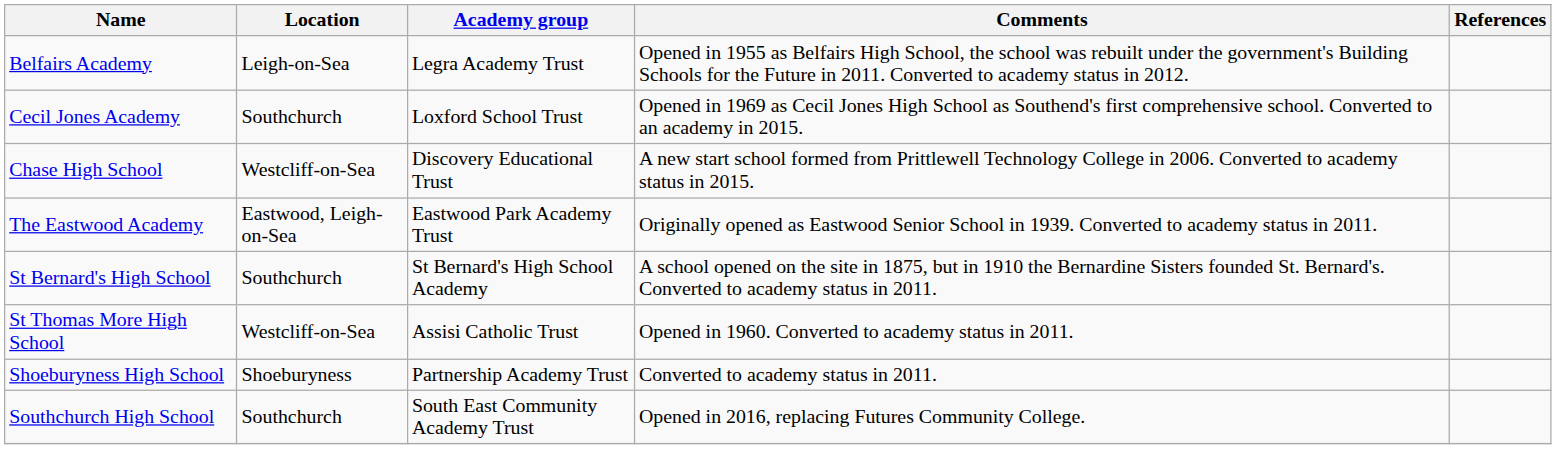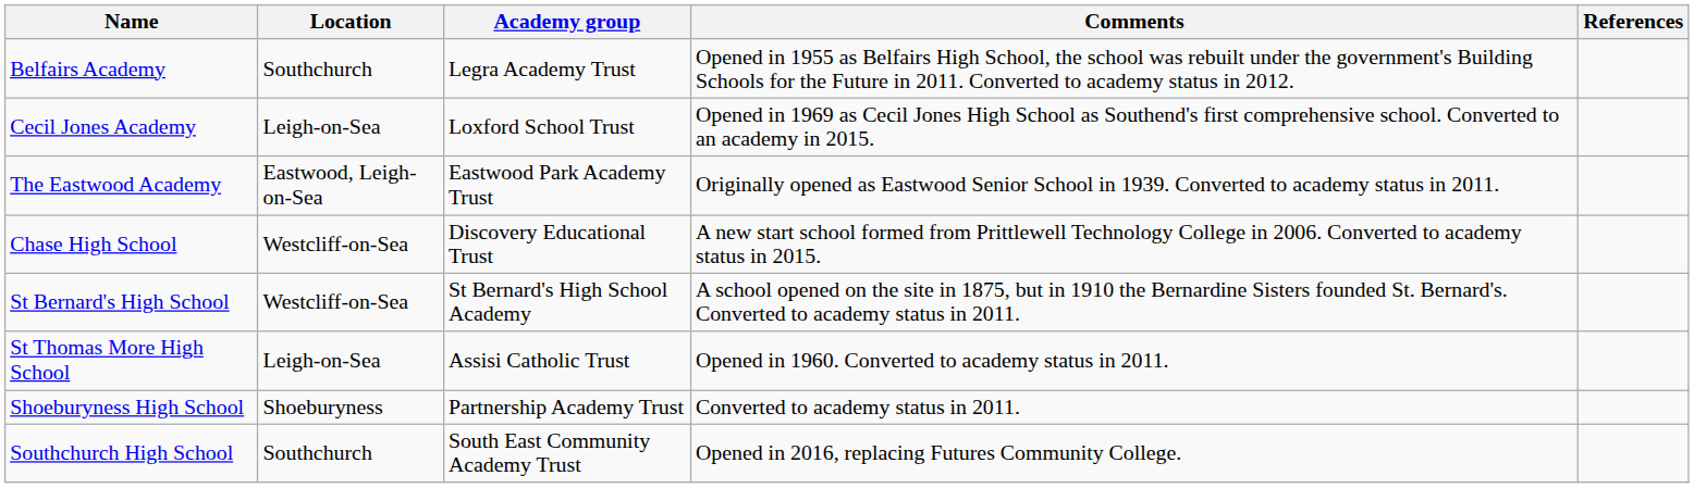Belfairs Academy | Location: Leigh-on-Sea -> Southchurch
Cecil Jones Academy | Location: Southchurch -> Leigh-on-Sea
rows swapped: Chase High School <-> The Eastwood Academy
St Bernard's High School | Location: Southchurch -> Westcliff-on-Sea
St Thomas More High School | Location: Westcliff-on-Sea -> Leigh-on-Sea
